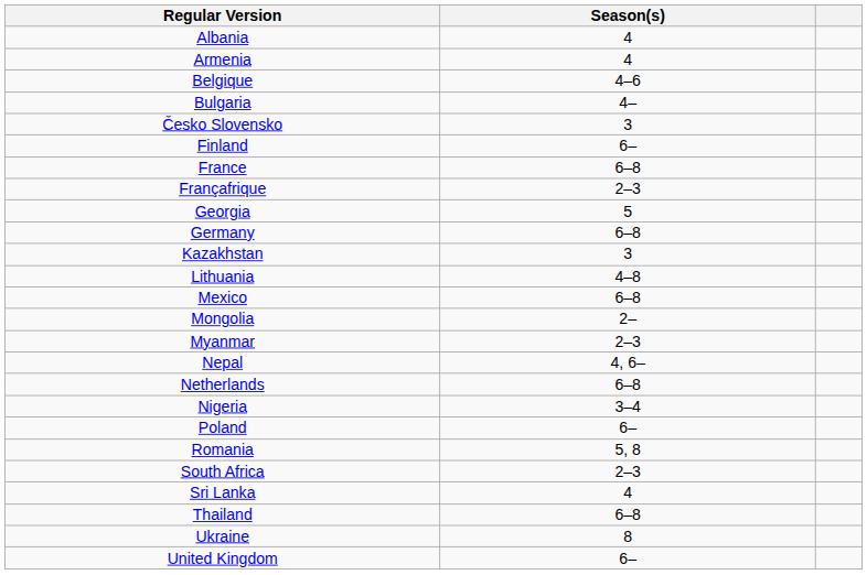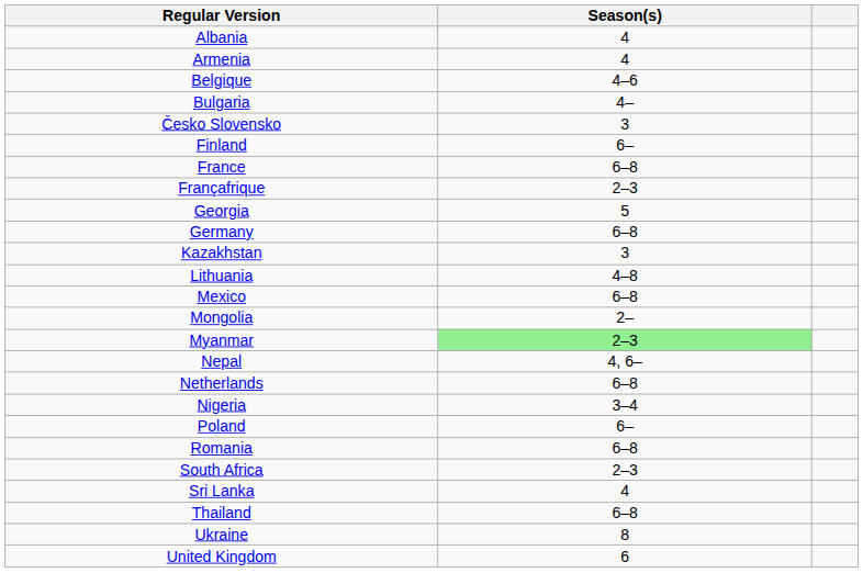Myanmar | Season(s): no background -> lightgreen background
Romania | Season(s): 5, 8 -> 6–8
United Kingdom | Season(s): 6– -> 6
